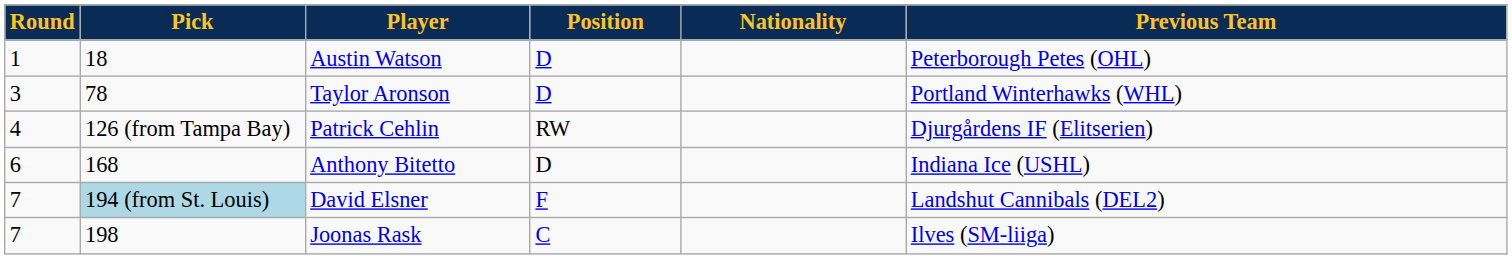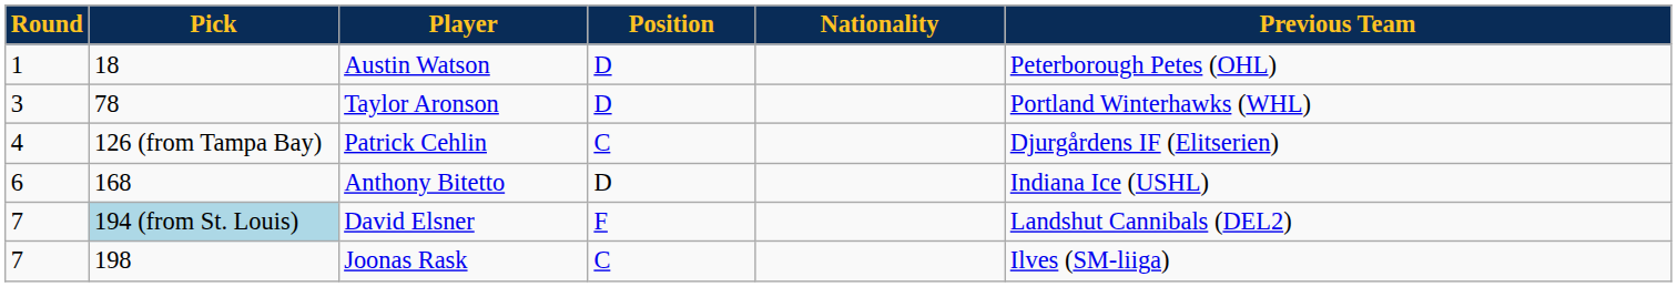Patrick Cehlin | Position: RW -> C
